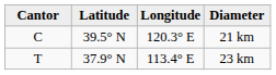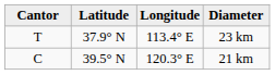rows swapped: 21 km <-> 23 km
